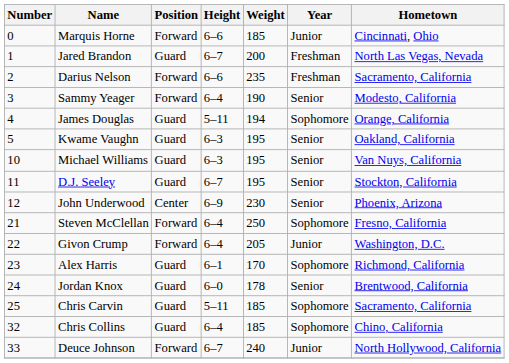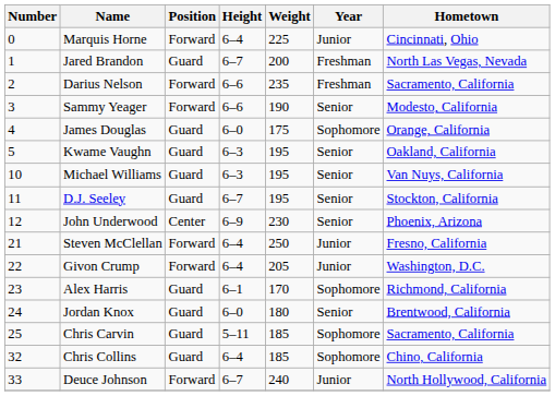Marquis Horne | Height: 6–6 -> 6–4
Marquis Horne | Weight: 185 -> 225
Sammy Yeager | Height: 6–4 -> 6–6
James Douglas | Height: 5–11 -> 6–0
James Douglas | Weight: 194 -> 175
Steven McClellan | Year: Sophomore -> Junior
Jordan Knox | Weight: 178 -> 180
